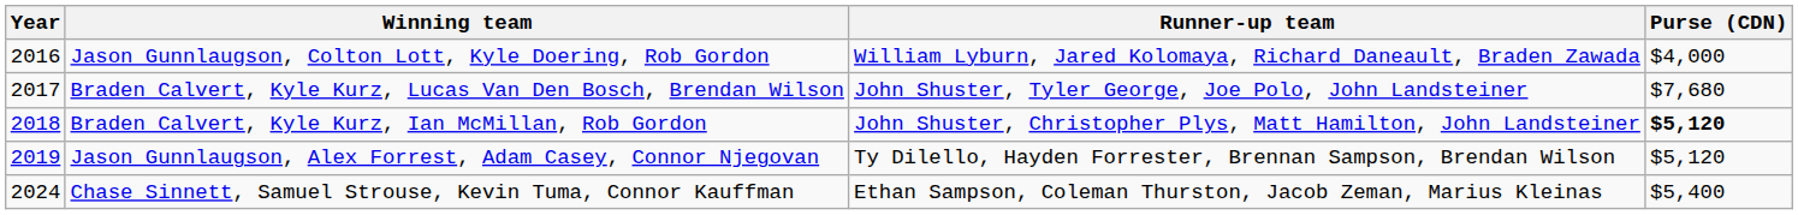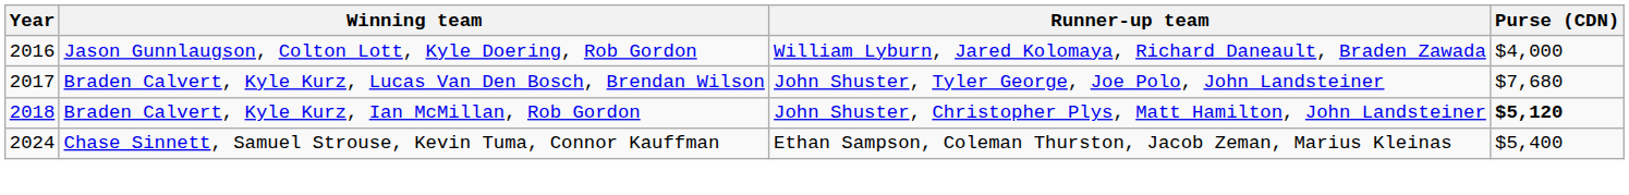- row: 2019 | Jason Gunnlaugson, Alex Forrest, Adam Casey, Connor Njegovan | Ty Dilello, Hayden Forrester, Brennan Sampson, Brendan Wilson | $5,120
